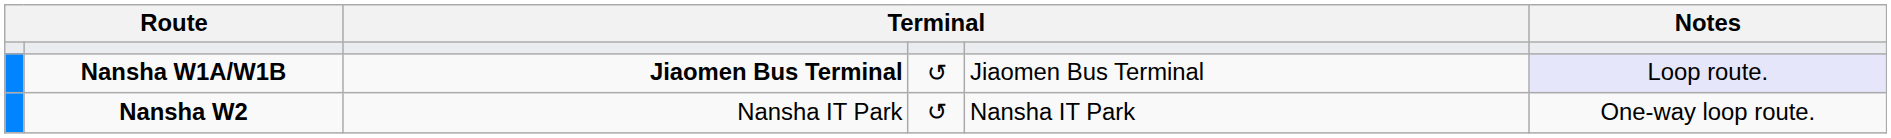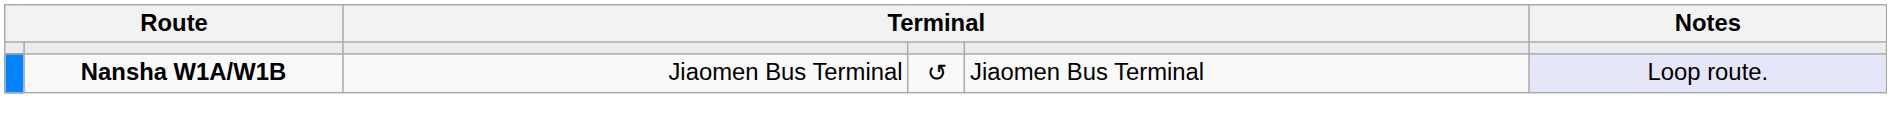Nansha W1A/W1B | column 3: bold -> normal
- row: Nansha W2 | Nansha IT Park | ↺ | Nansha IT Park | One-way loop route.
